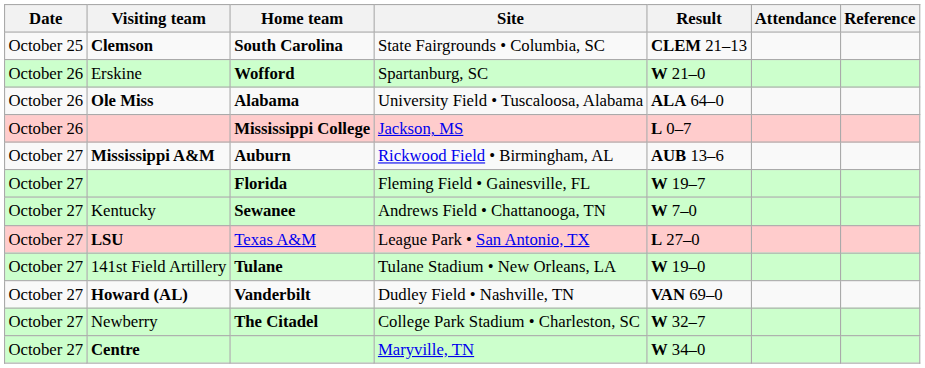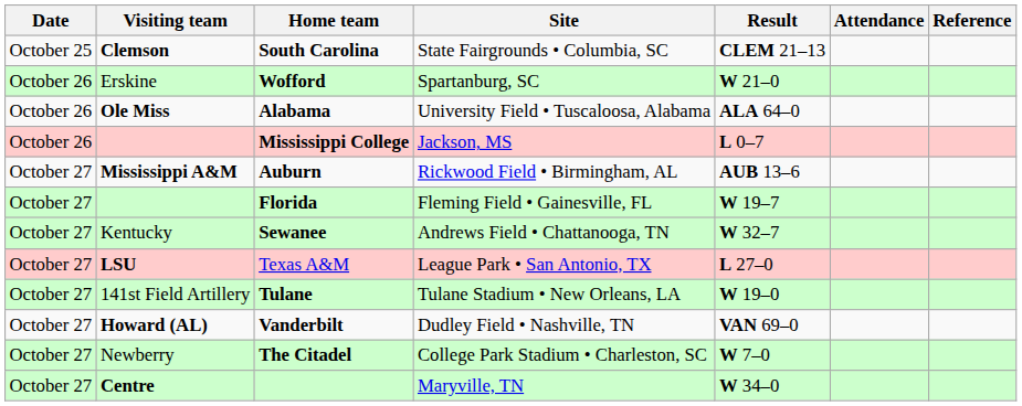Sewanee | Result: W 7–0 -> W 32–7
The Citadel | Result: W 32–7 -> W 7–0
